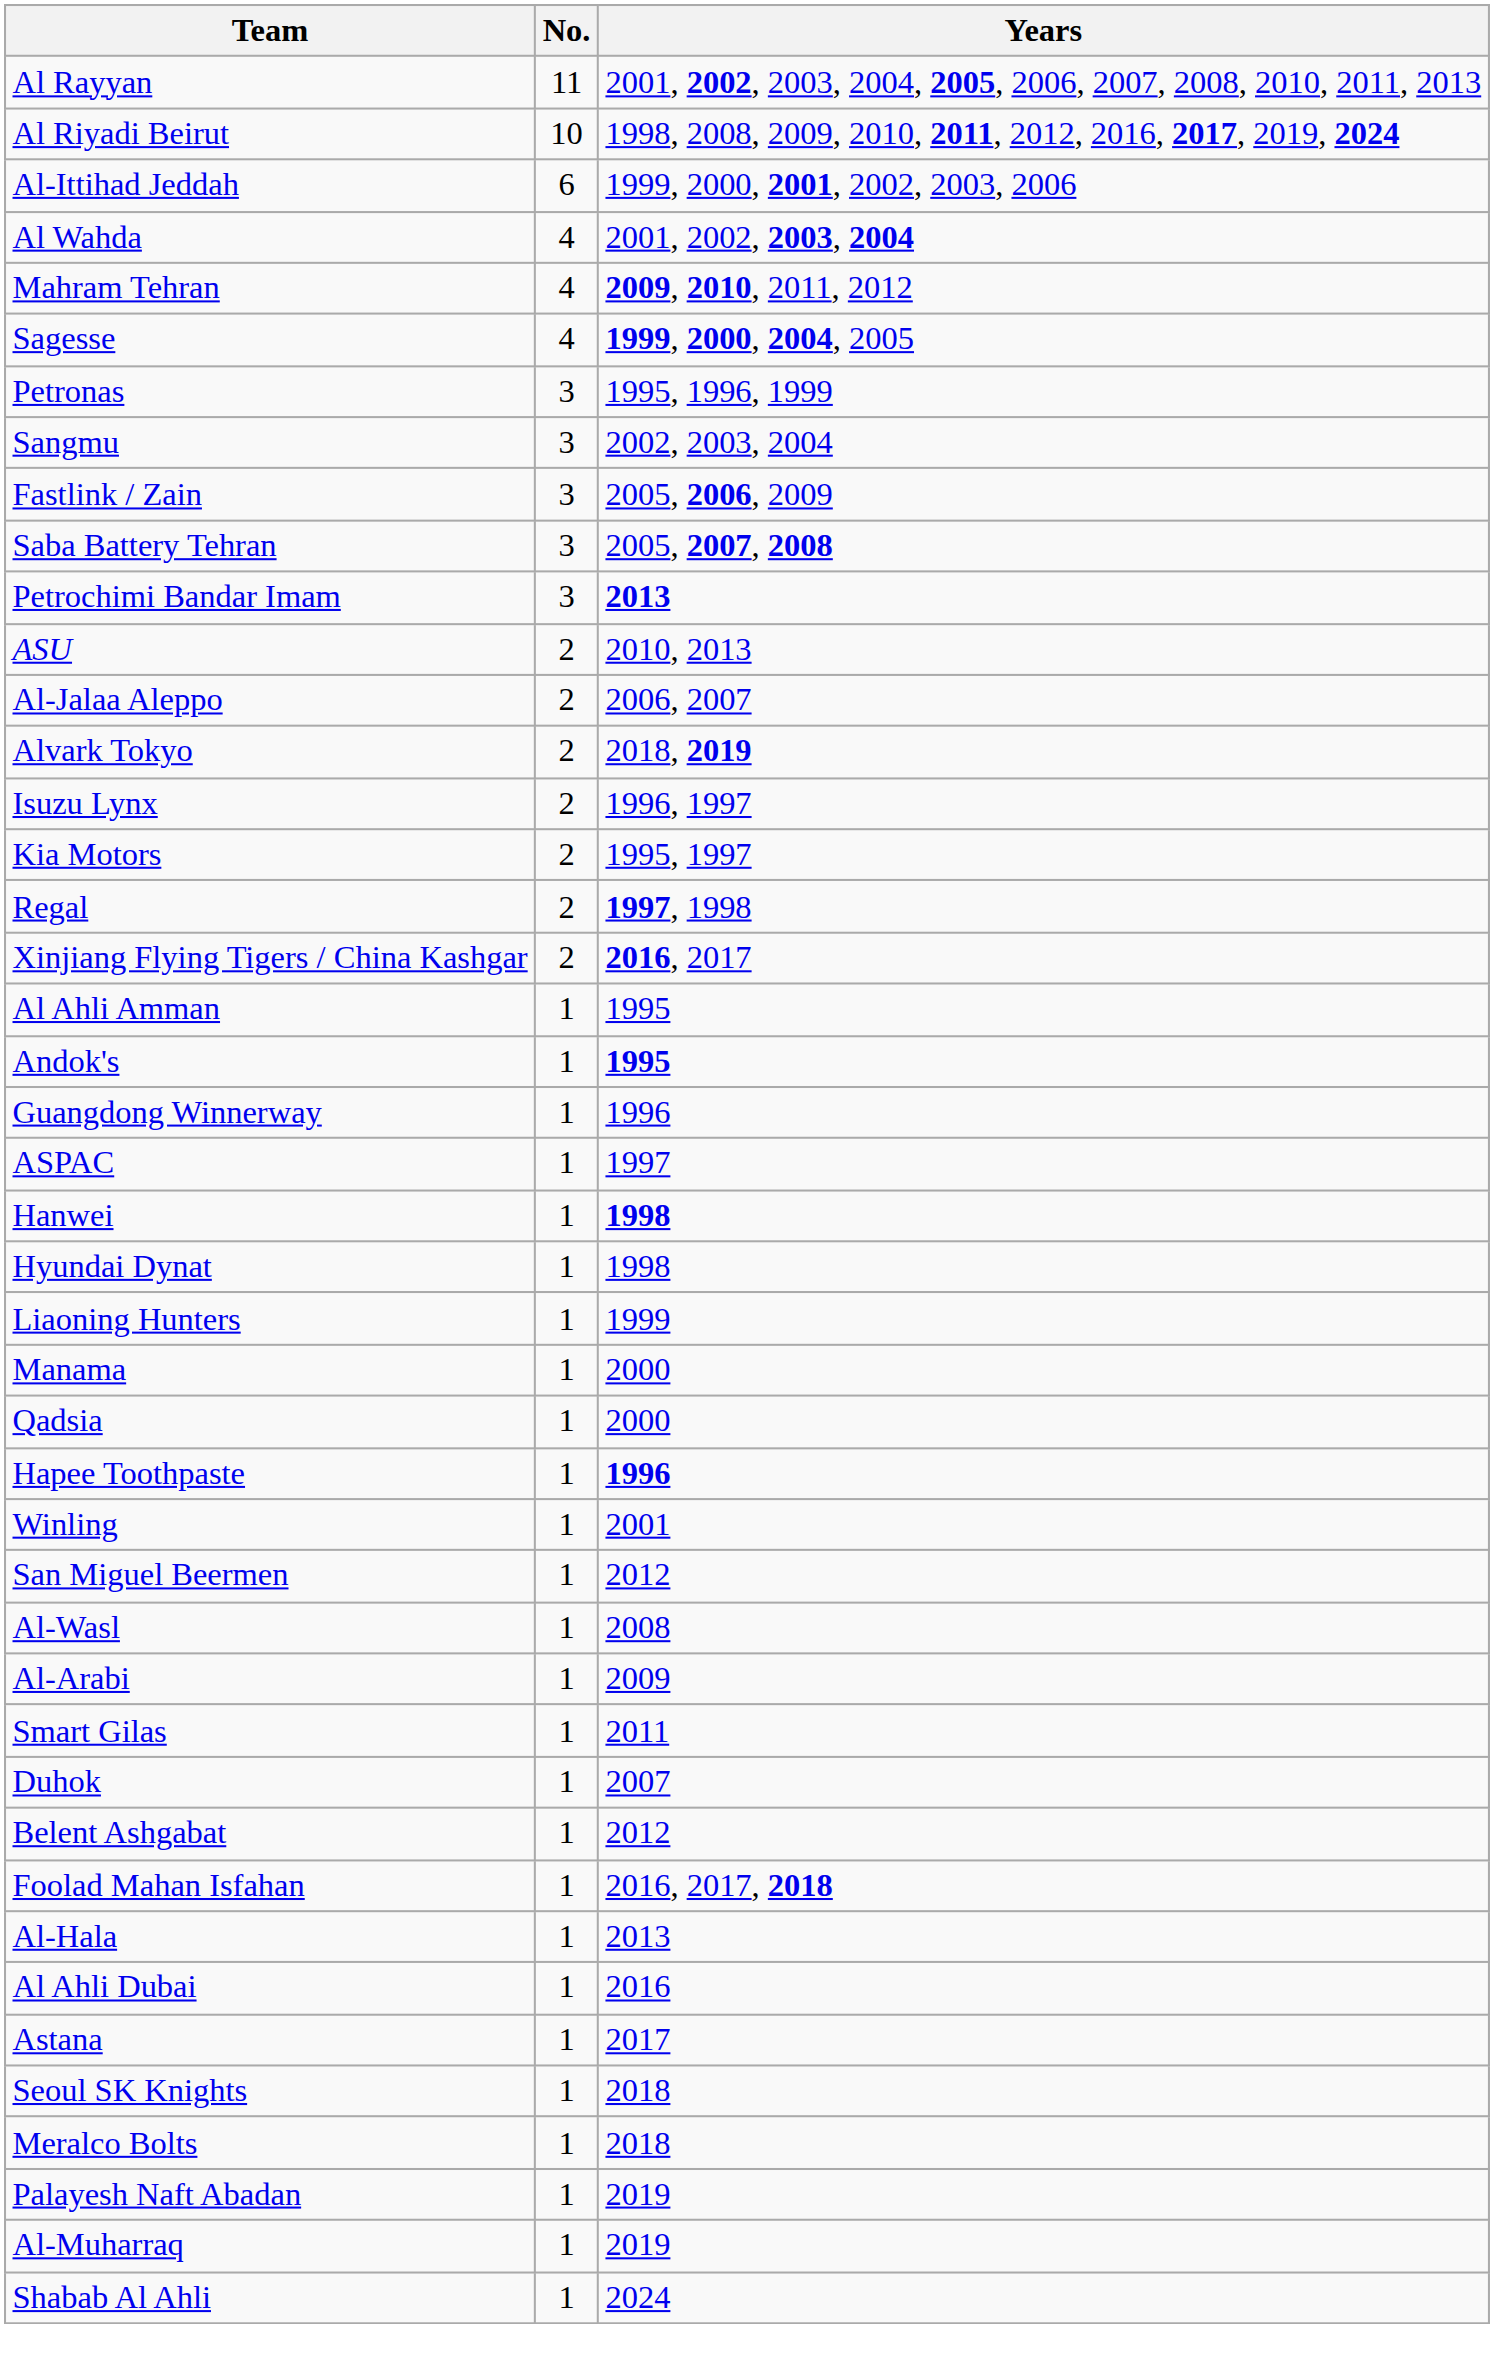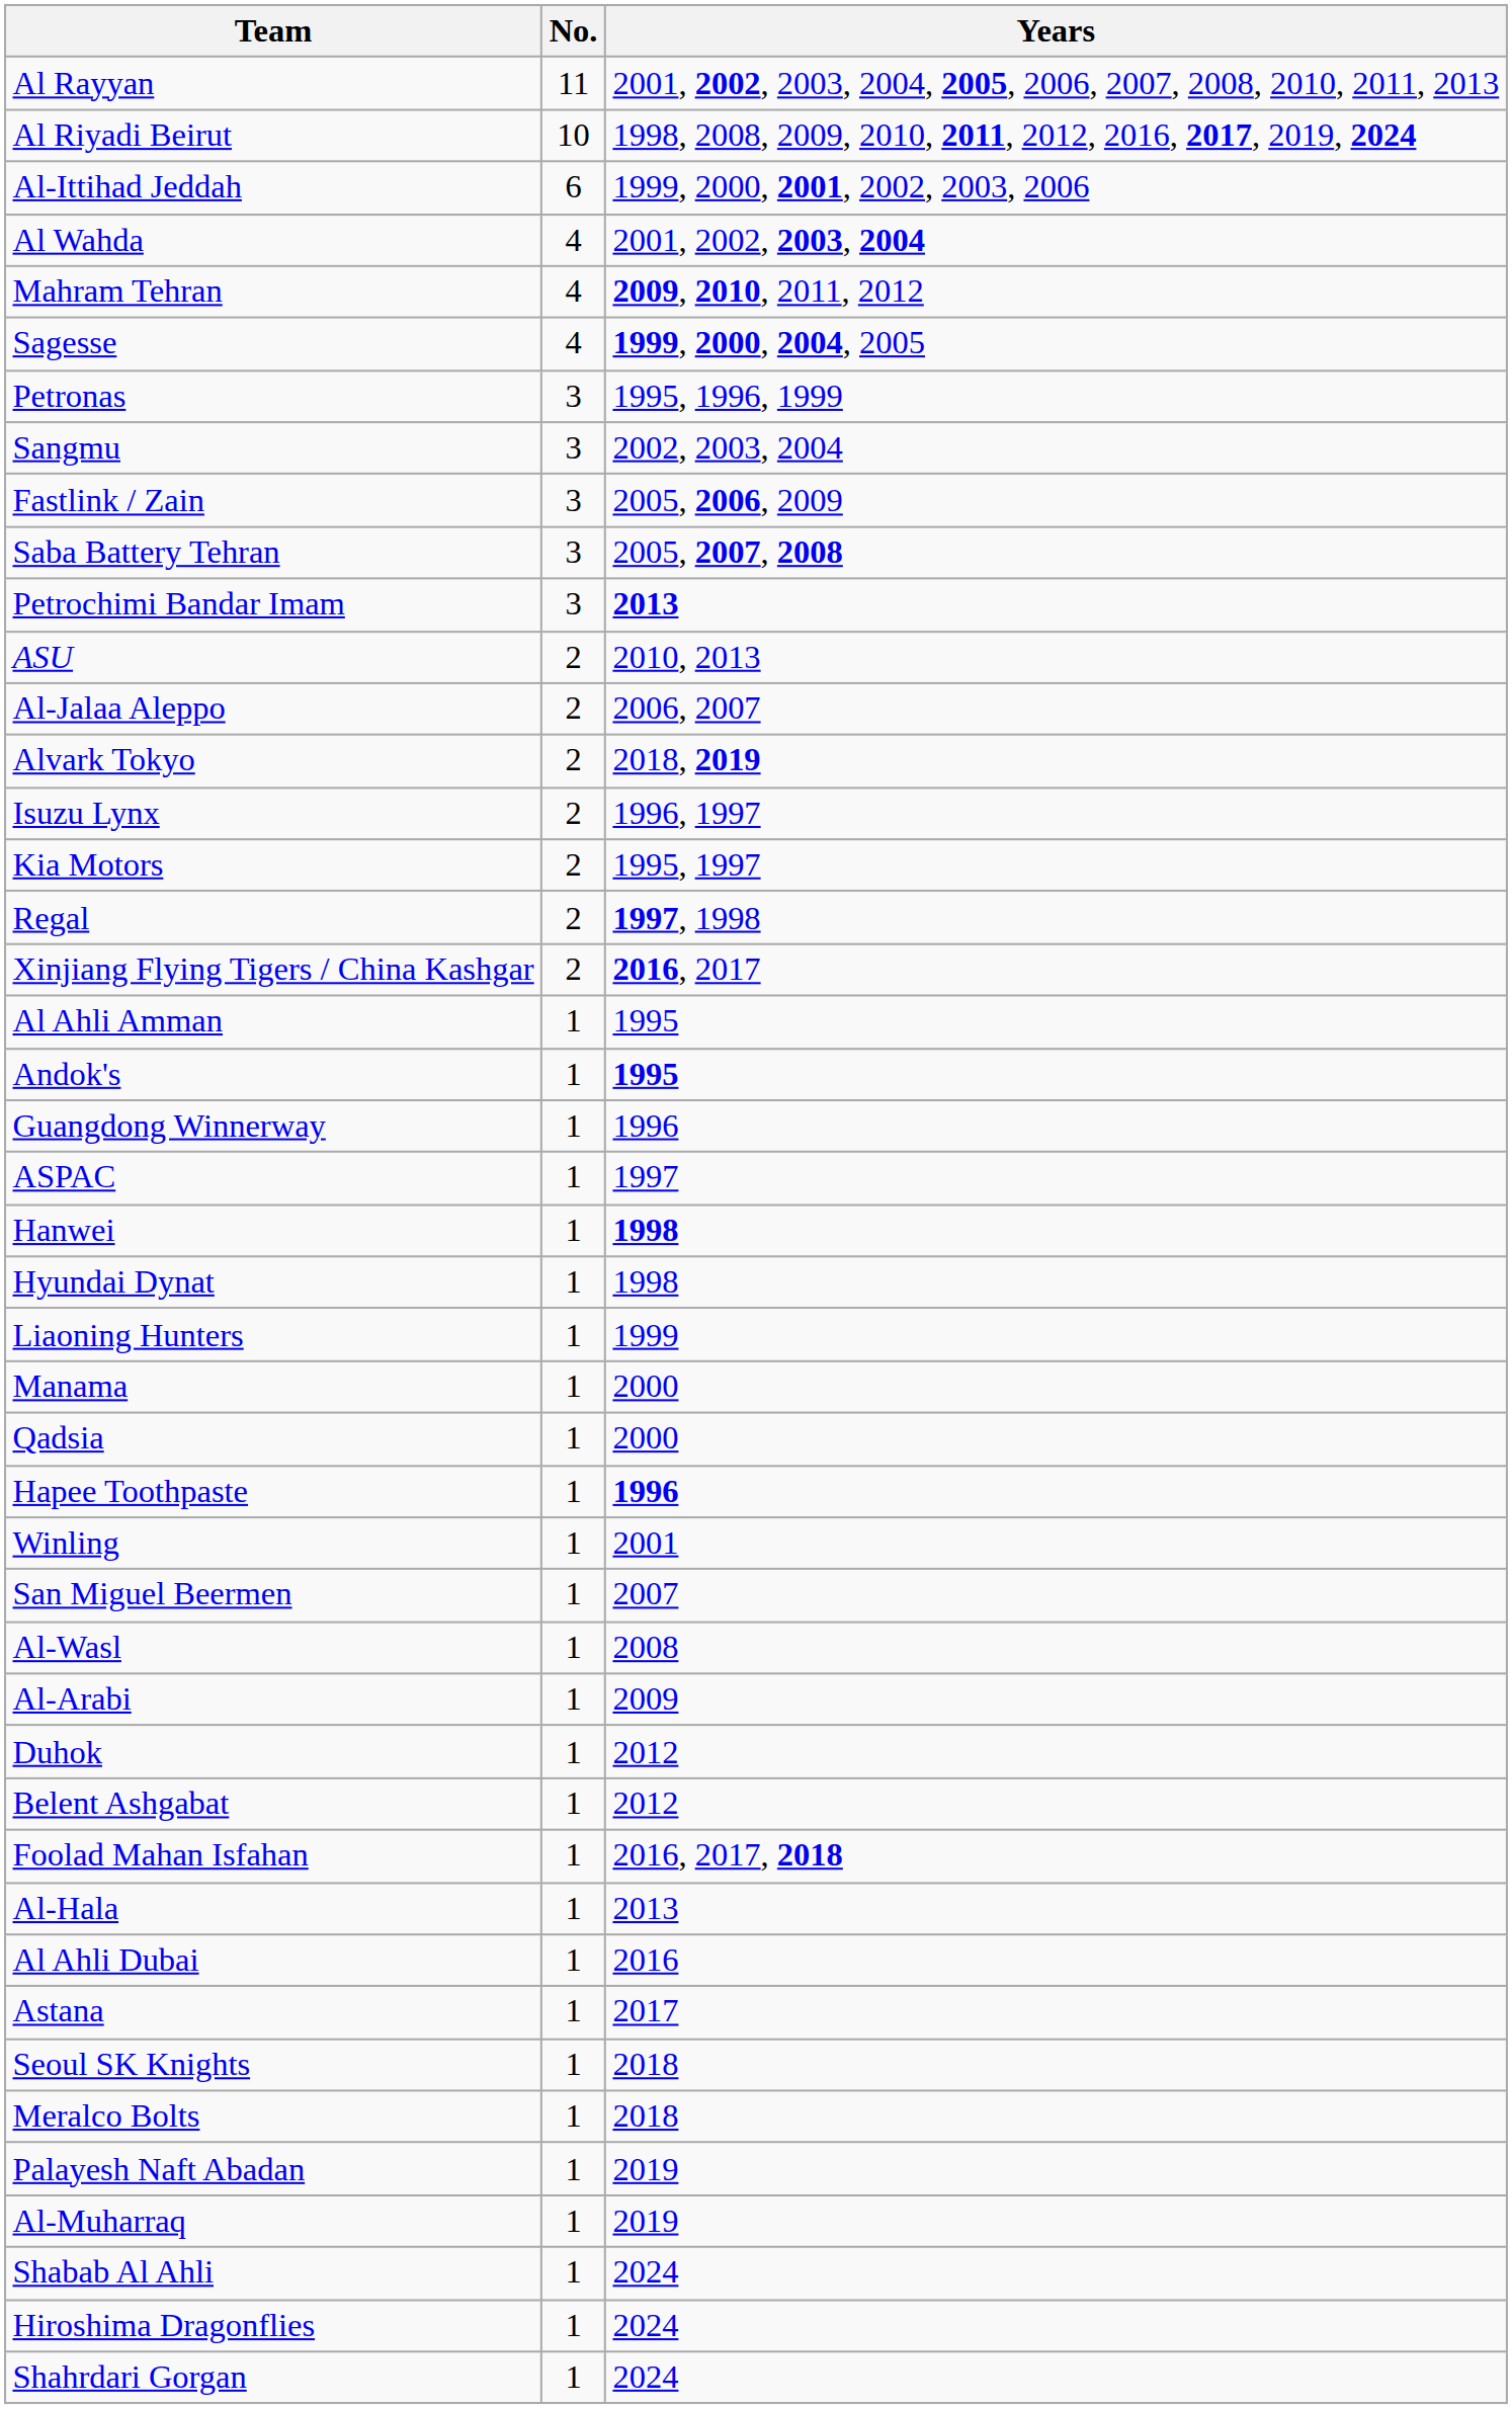San Miguel Beermen | Years: 2012 -> 2007
- row: Smart Gilas | 1 | 2011
Duhok | Years: 2007 -> 2012
+ row: Hiroshima Dragonflies | 1 | 2024
+ row: Shahrdari Gorgan | 1 | 2024
